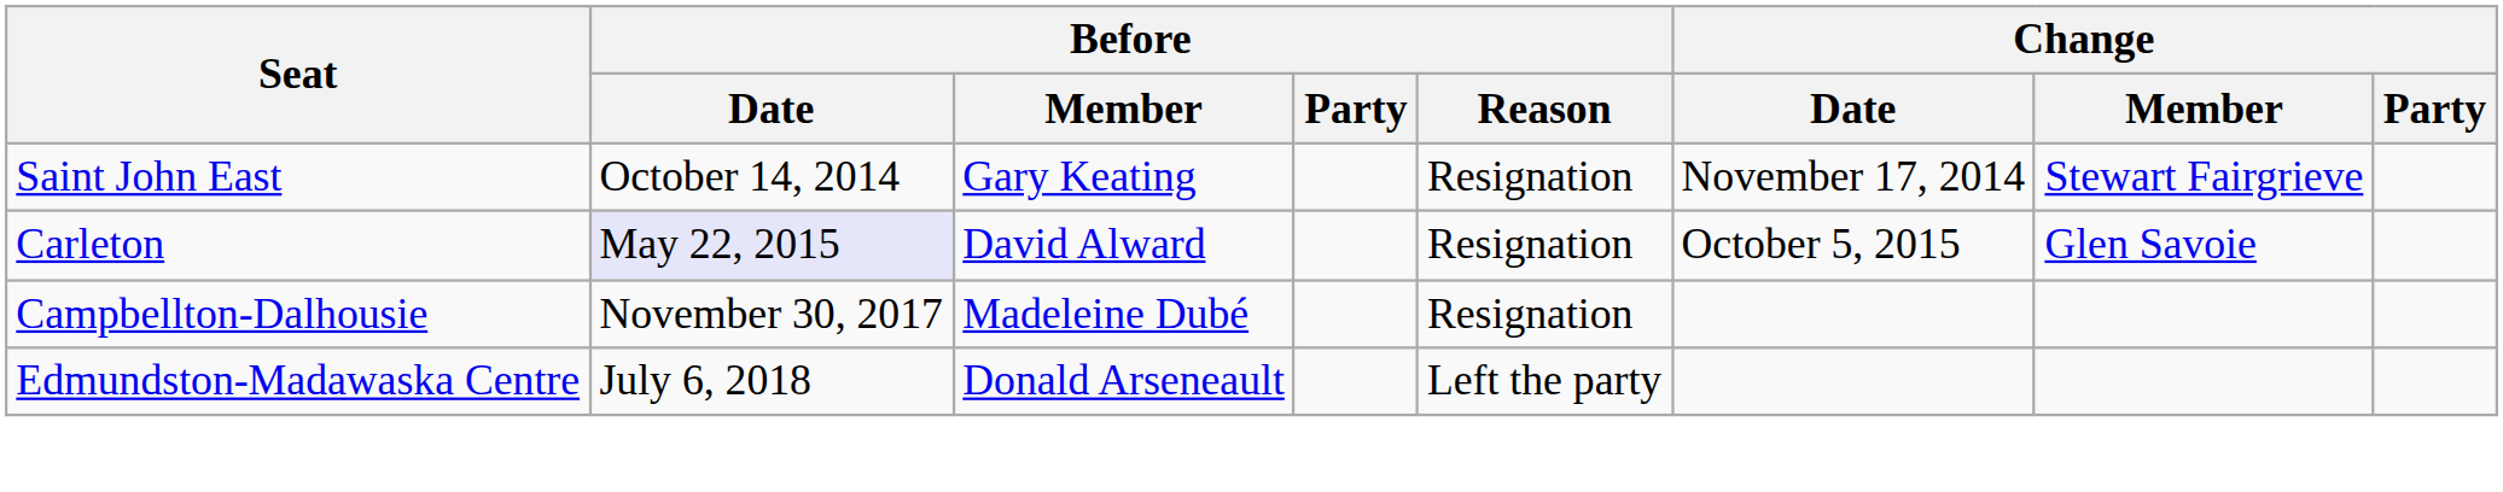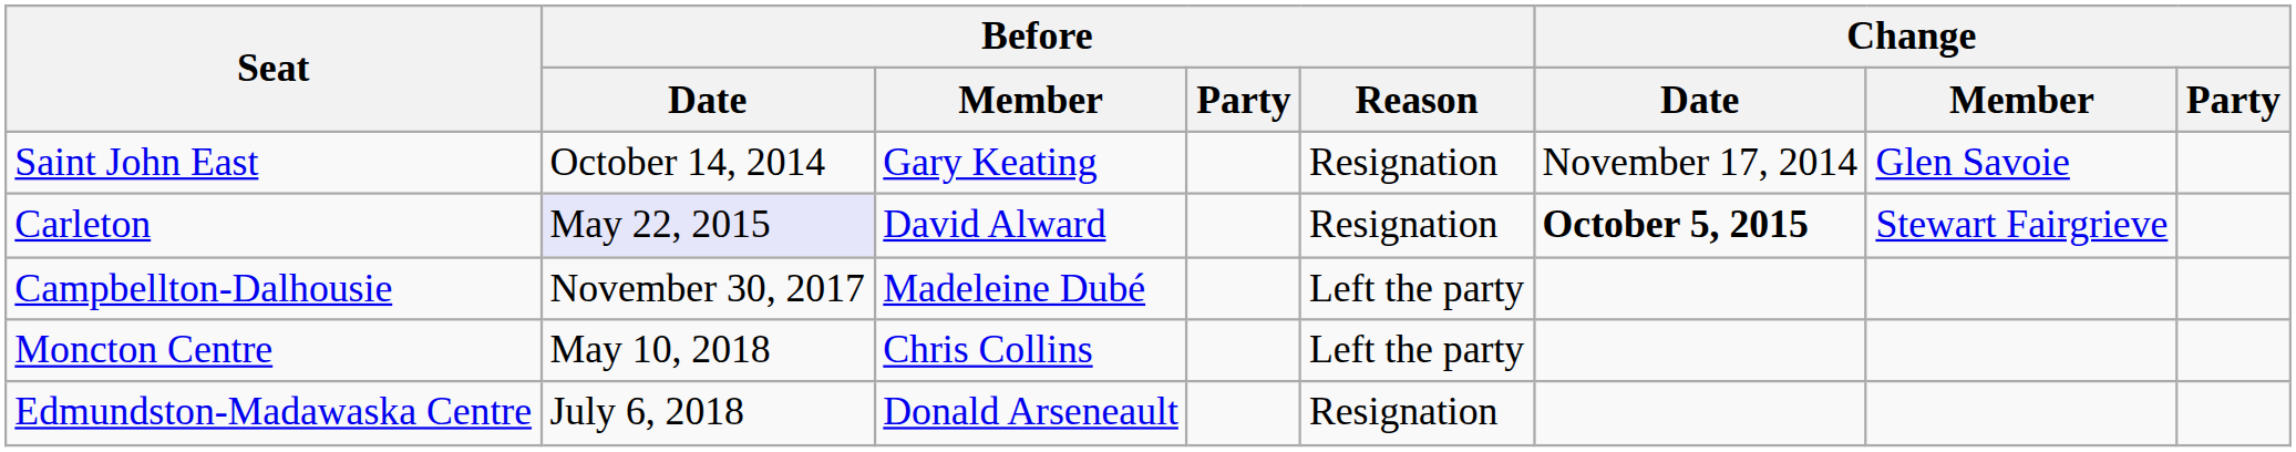Saint John East | Change / Member: Stewart Fairgrieve -> Glen Savoie
Carleton | Change / Date: normal -> bold
Carleton | Change / Member: Glen Savoie -> Stewart Fairgrieve
Campbellton-Dalhousie | Before / Reason: Resignation -> Left the party
+ row: Moncton Centre | May 10, 2018 | Chris Collins | Left the party
Edmundston-Madawaska Centre | Before / Reason: Left the party -> Resignation
